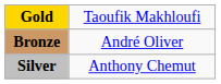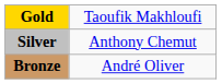rows swapped: Silver <-> Bronze
